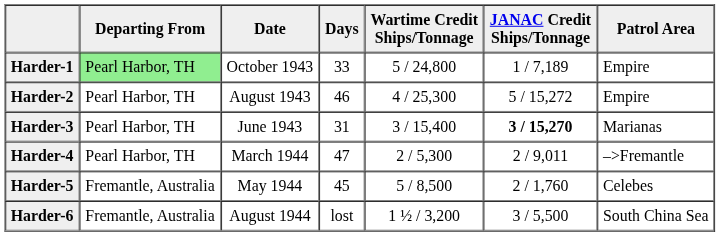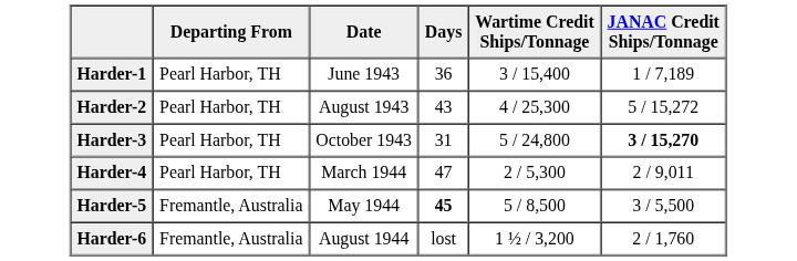- column: Patrol Area | Empire | Empire | Marianas | –>Fremantle | Celebes | South China Sea
Harder-1 | Departing From: lightgreen background -> no background
Harder-1 | Date: October 1943 -> June 1943
Harder-1 | Days: 33 -> 36
Harder-1 | Wartime Credit Ships/Tonnage: 5 / 24,800 -> 3 / 15,400
Harder-2 | Days: 46 -> 43
Harder-3 | Date: June 1943 -> October 1943
Harder-3 | Wartime Credit Ships/Tonnage: 3 / 15,400 -> 5 / 24,800
Harder-5 | Days: normal -> bold
Harder-5 | JANAC Credit Ships/Tonnage: 2 / 1,760 -> 3 / 5,500
Harder-6 | JANAC Credit Ships/Tonnage: 3 / 5,500 -> 2 / 1,760
